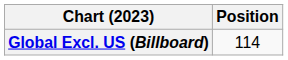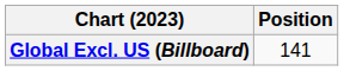Global Excl. US (Billboard) | Position: 114 -> 141
